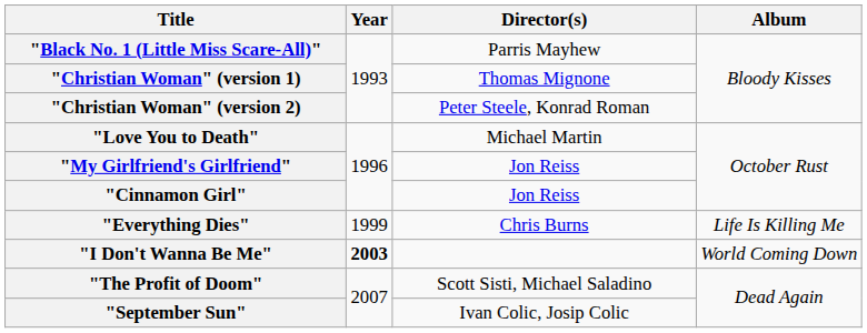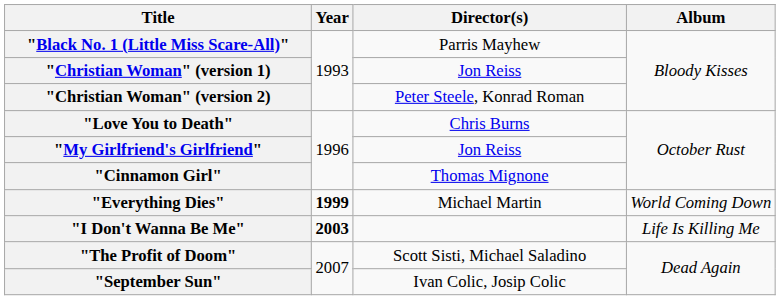"Christian Woman" (version 1) | Director(s): Thomas Mignone -> Jon Reiss
"Love You to Death" | Director(s): Michael Martin -> Chris Burns
"Cinnamon Girl" | Director(s): Jon Reiss -> Thomas Mignone
"Everything Dies" | Year: normal -> bold
"Everything Dies" | Director(s): Chris Burns -> Michael Martin
"Everything Dies" | Album: Life Is Killing Me -> World Coming Down
"I Don't Wanna Be Me" | Album: World Coming Down -> Life Is Killing Me
